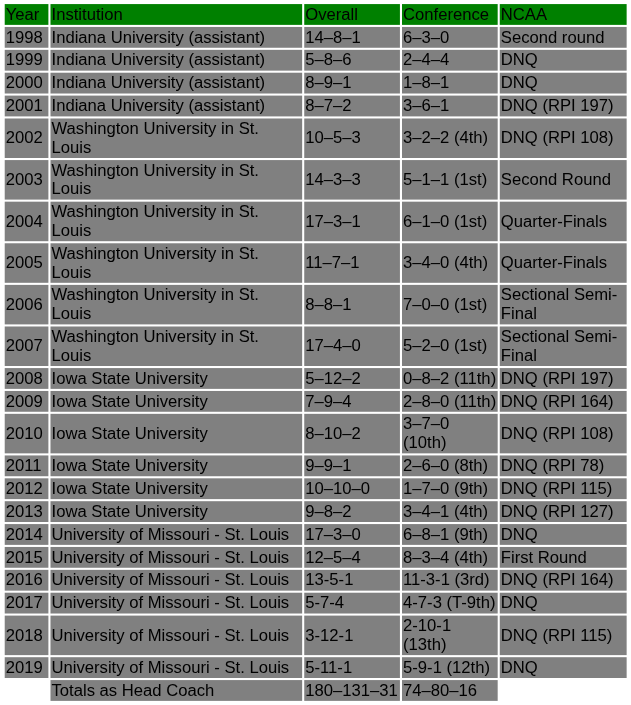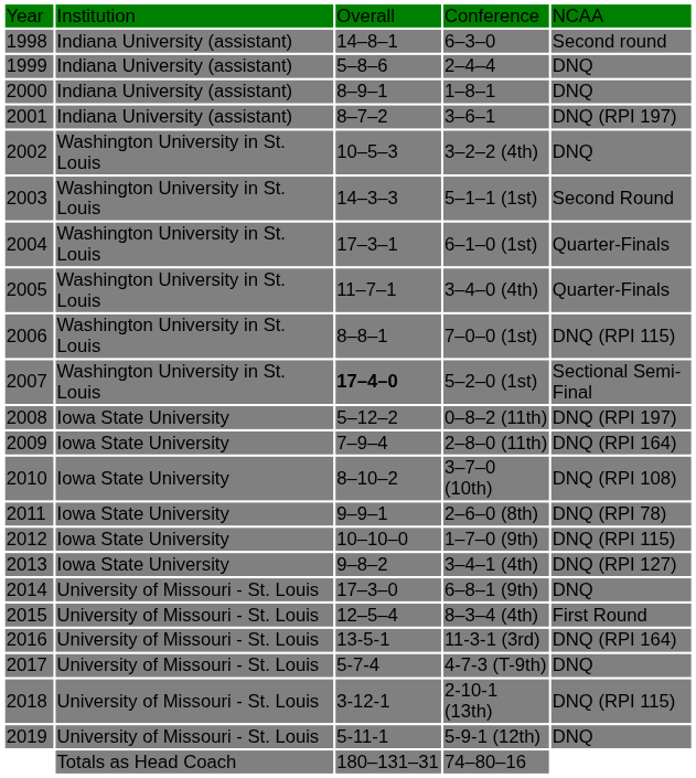3–2–2 (4th) | column 5: DNQ (RPI 108) -> DNQ
7–0–0 (1st) | column 5: Sectional Semi-Final -> DNQ (RPI 115)
5–2–0 (1st) | column 3: normal -> bold
